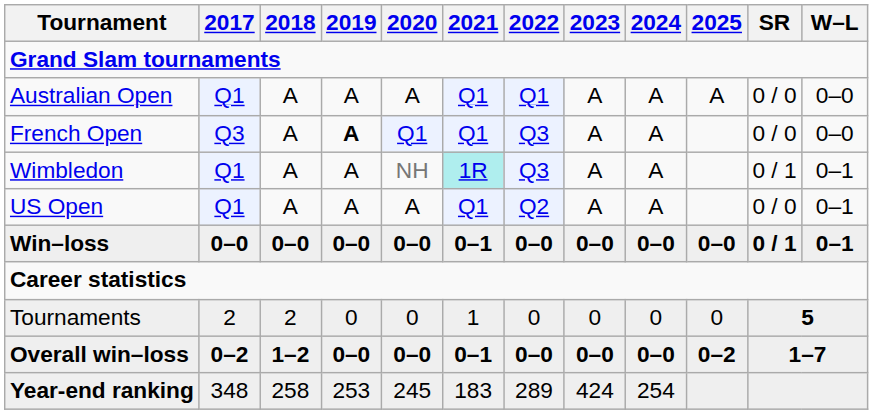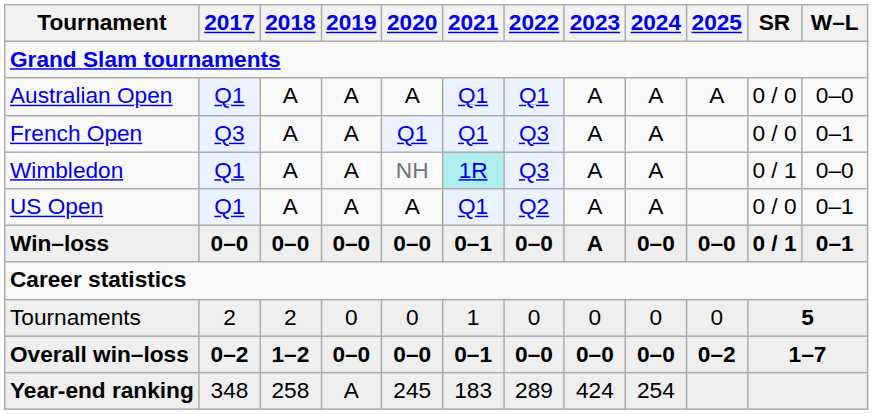French Open | 2019: bold -> normal
French Open | W–L: 0–0 -> 0–1
Wimbledon | W–L: 0–1 -> 0–0
Win–loss | 2023: 0–0 -> A
Year-end ranking | 2019: 253 -> A
